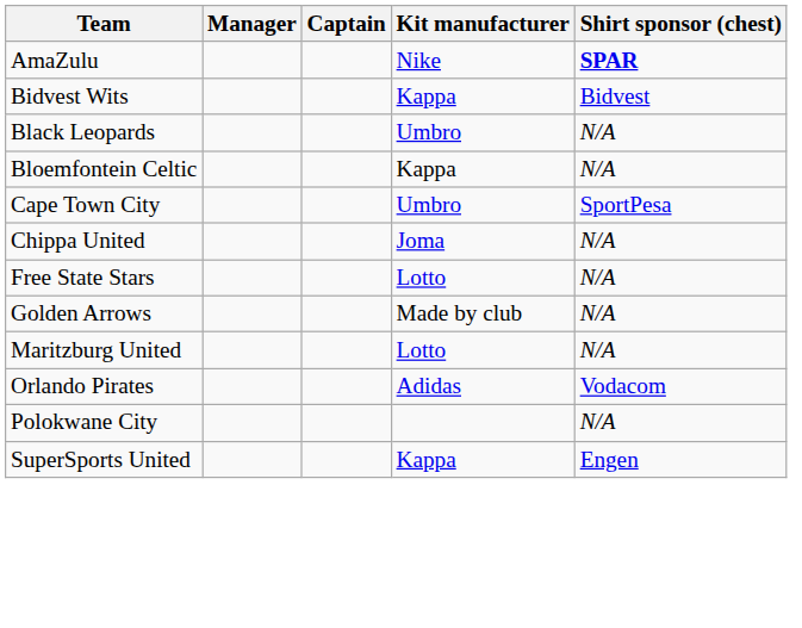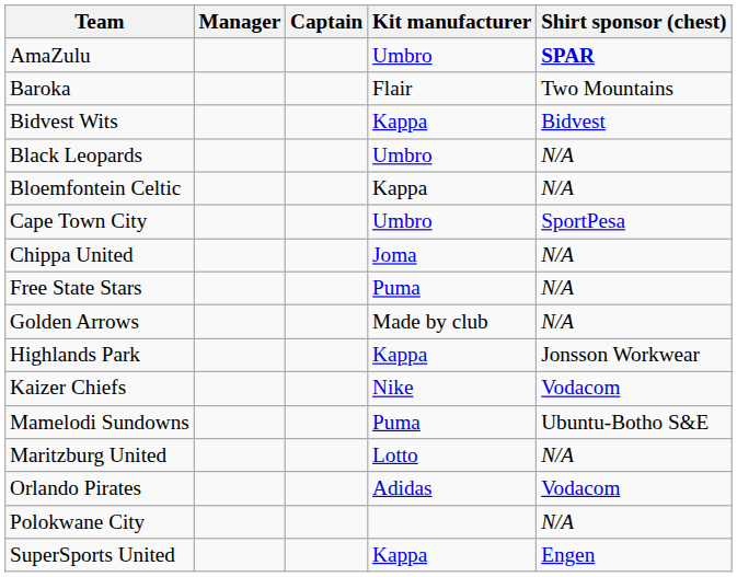AmaZulu | Kit manufacturer: Nike -> Umbro
+ row: Baroka | Flair | Two Mountains
Free State Stars | Kit manufacturer: Lotto -> Puma
+ row: Highlands Park | Kappa | Jonsson Workwear
+ row: Kaizer Chiefs | Nike | Vodacom
+ row: Mamelodi Sundowns | Puma | Ubuntu-Botho S&E
